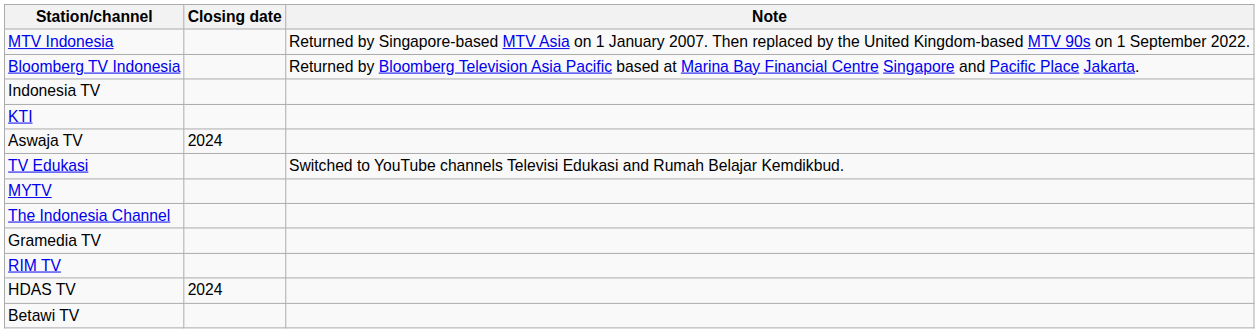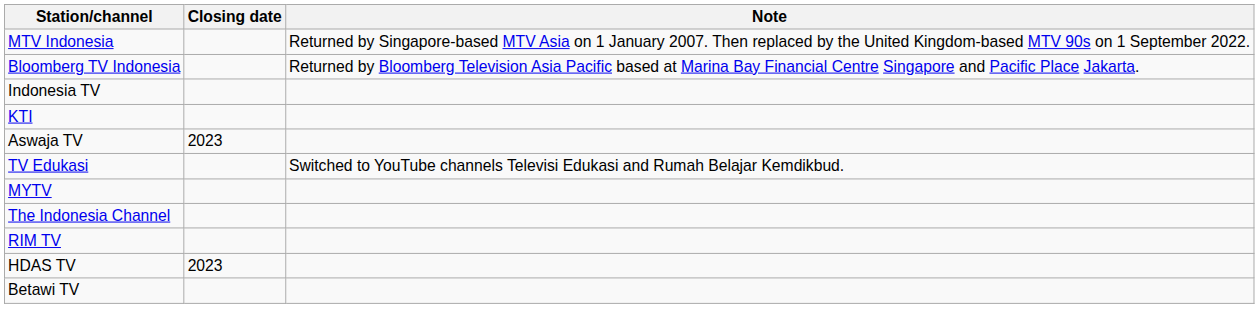Aswaja TV | Closing date: 2024 -> 2023
- row: Gramedia TV
HDAS TV | Closing date: 2024 -> 2023
